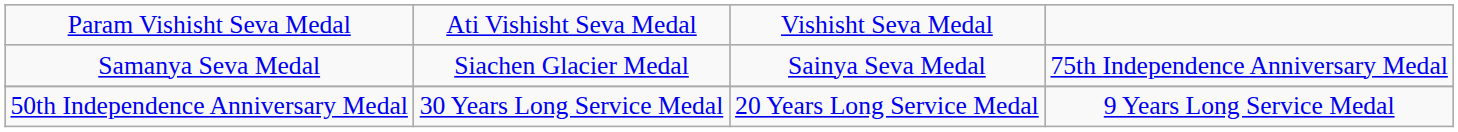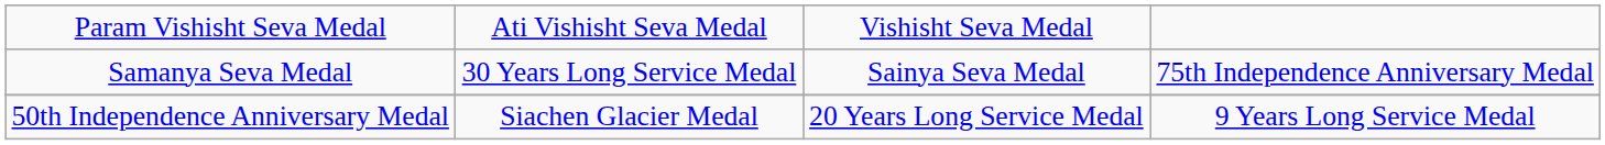Samanya Seva Medal | column 2: Siachen Glacier Medal -> 30 Years Long Service Medal
50th Independence Anniversary Medal | column 2: 30 Years Long Service Medal -> Siachen Glacier Medal
